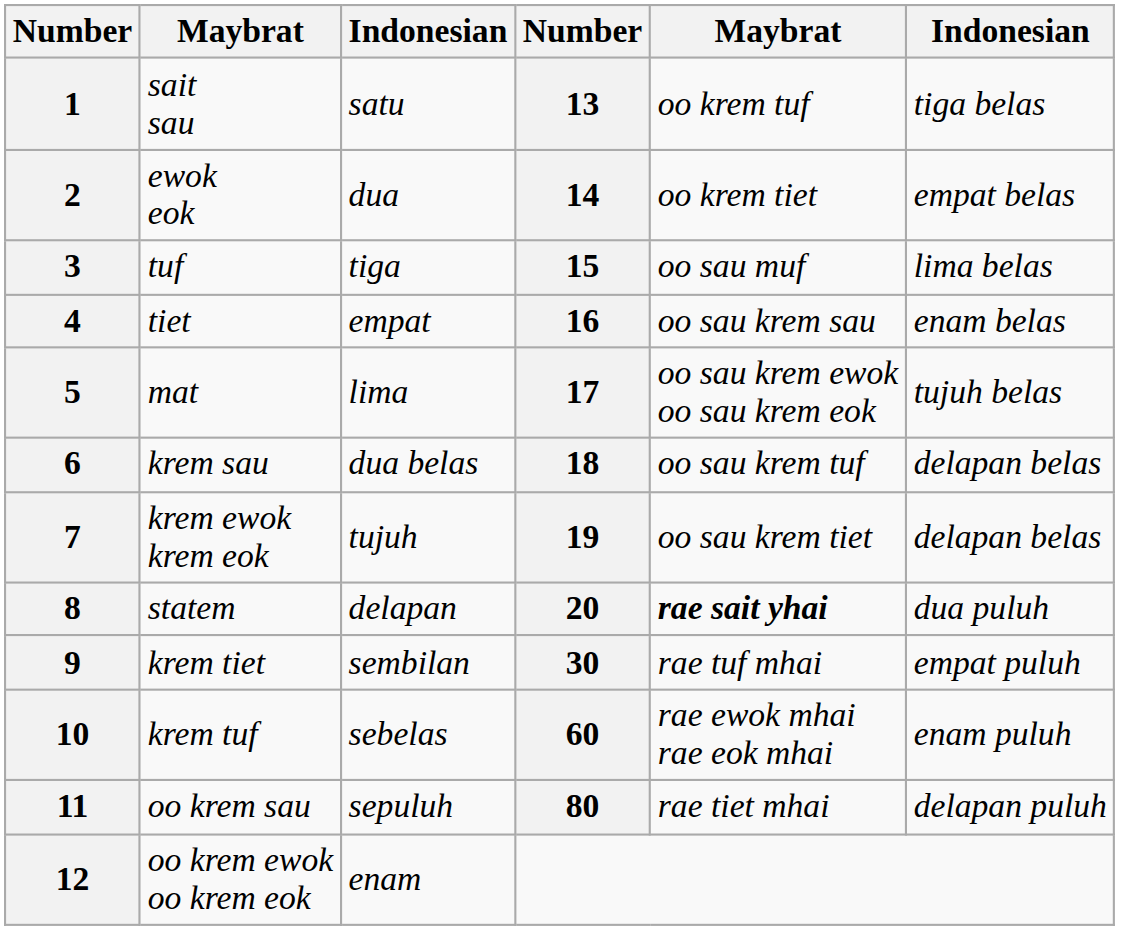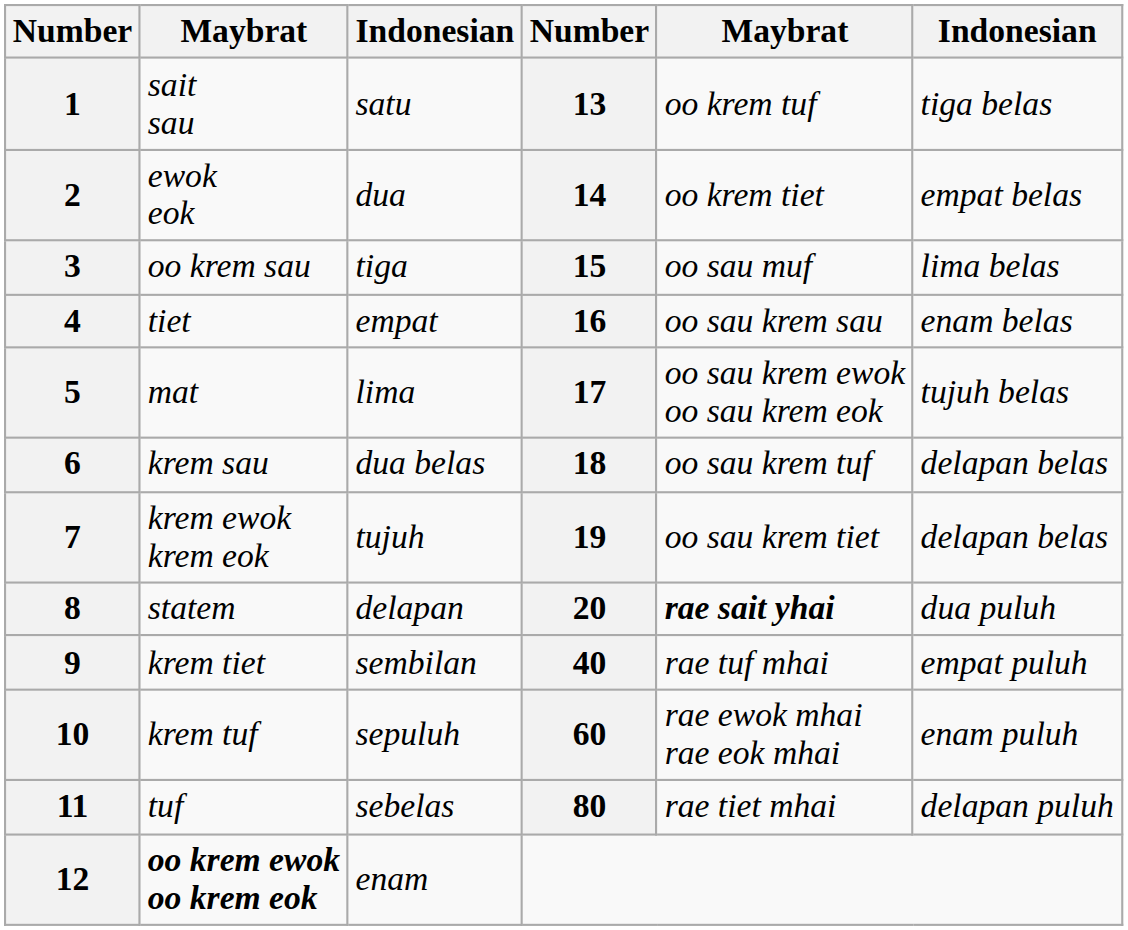3 | column 2: tuf -> oo krem sau
9 | column 4: 30 -> 40
10 | column 3: sebelas -> sepuluh
11 | column 2: oo krem sau -> tuf
11 | column 3: sepuluh -> sebelas
12 | column 2: normal -> bold
